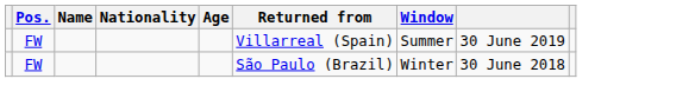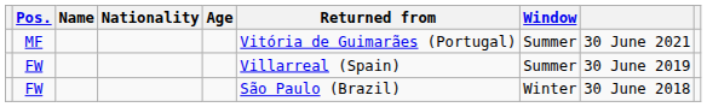+ row: MF | Vitória de Guimarães (Portugal) | Summer | 30 June 2021
